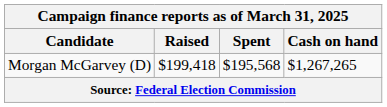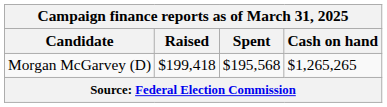Morgan McGarvey (D) | Cash on hand: $1,267,265 -> $1,265,265
